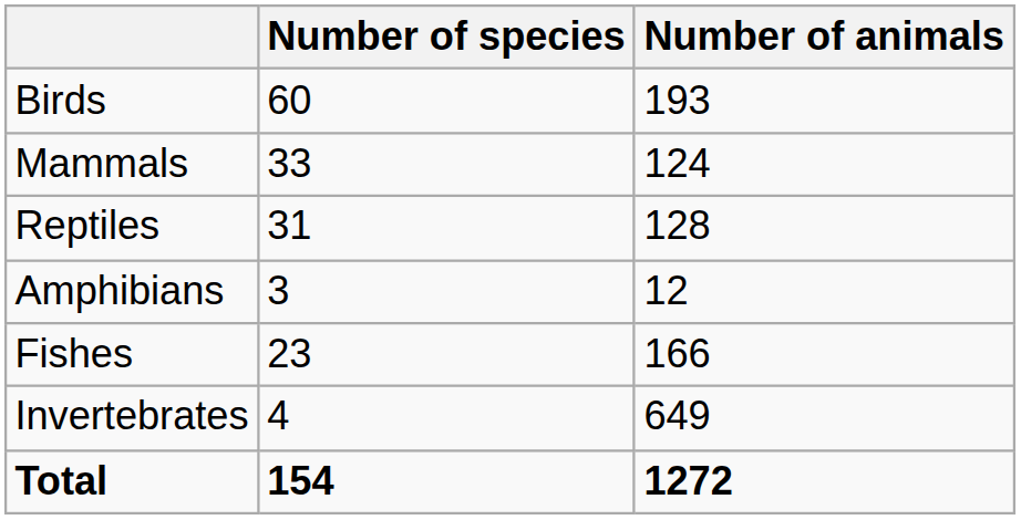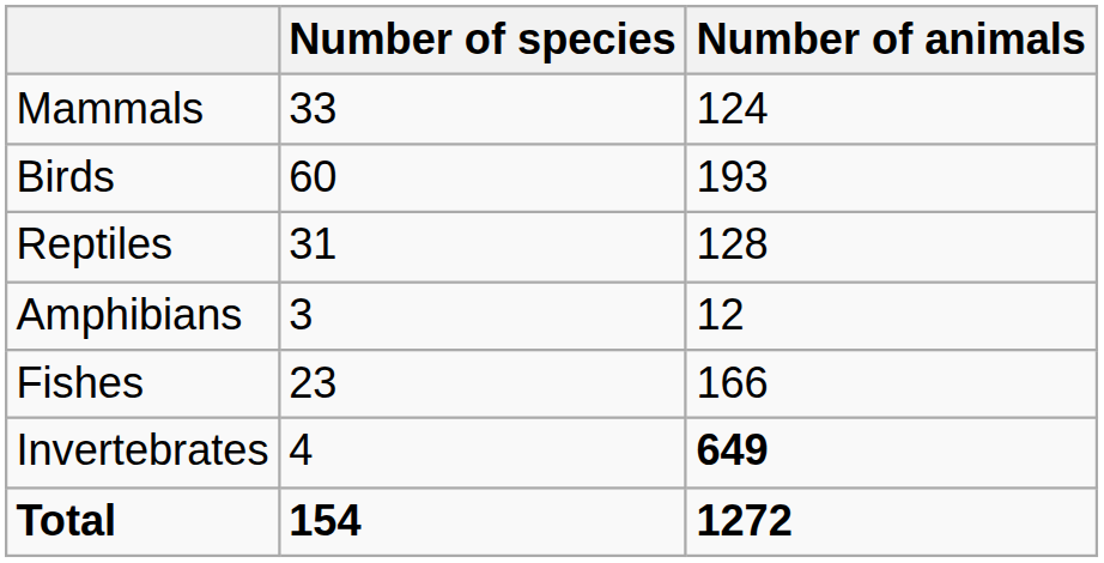rows swapped: Mammals <-> Birds
Invertebrates | Number of animals: normal -> bold
